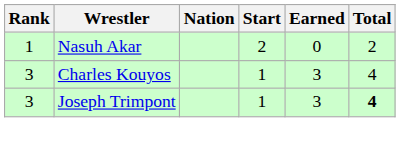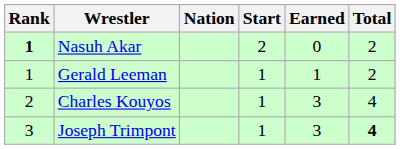Nasuh Akar | Rank: normal -> bold
+ row: 1 | Gerald Leeman | 1 | 1 | 2
Charles Kouyos | Rank: 3 -> 2
